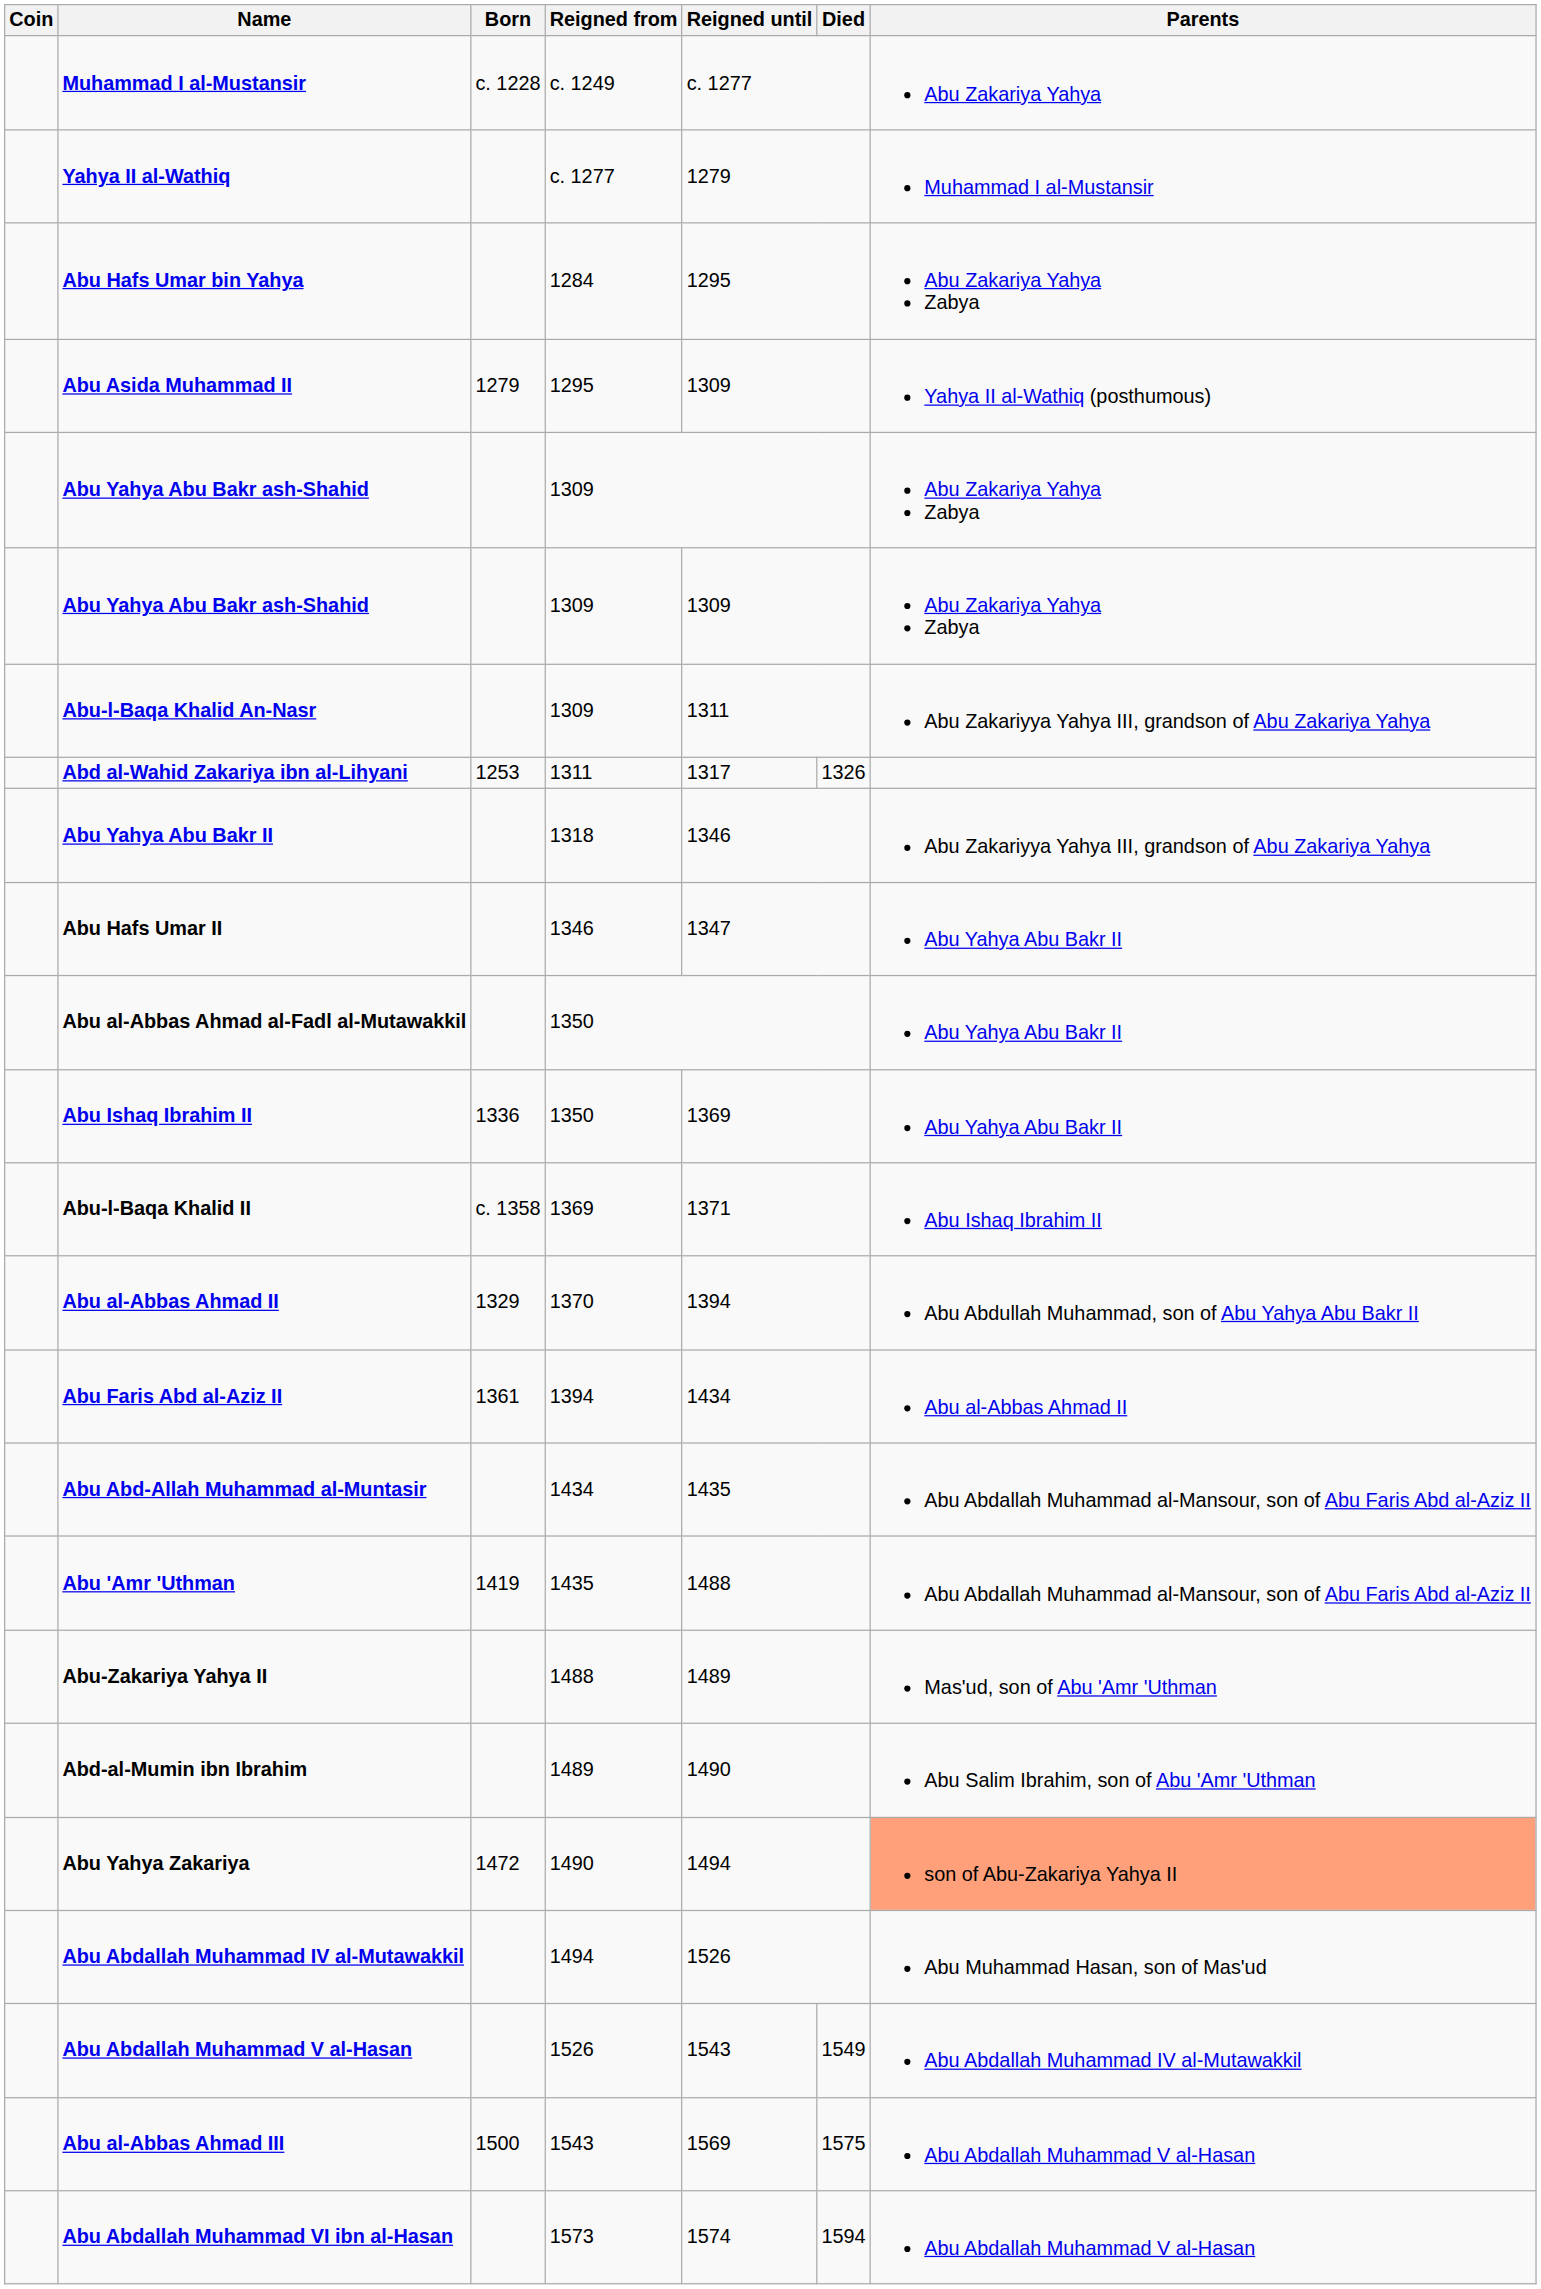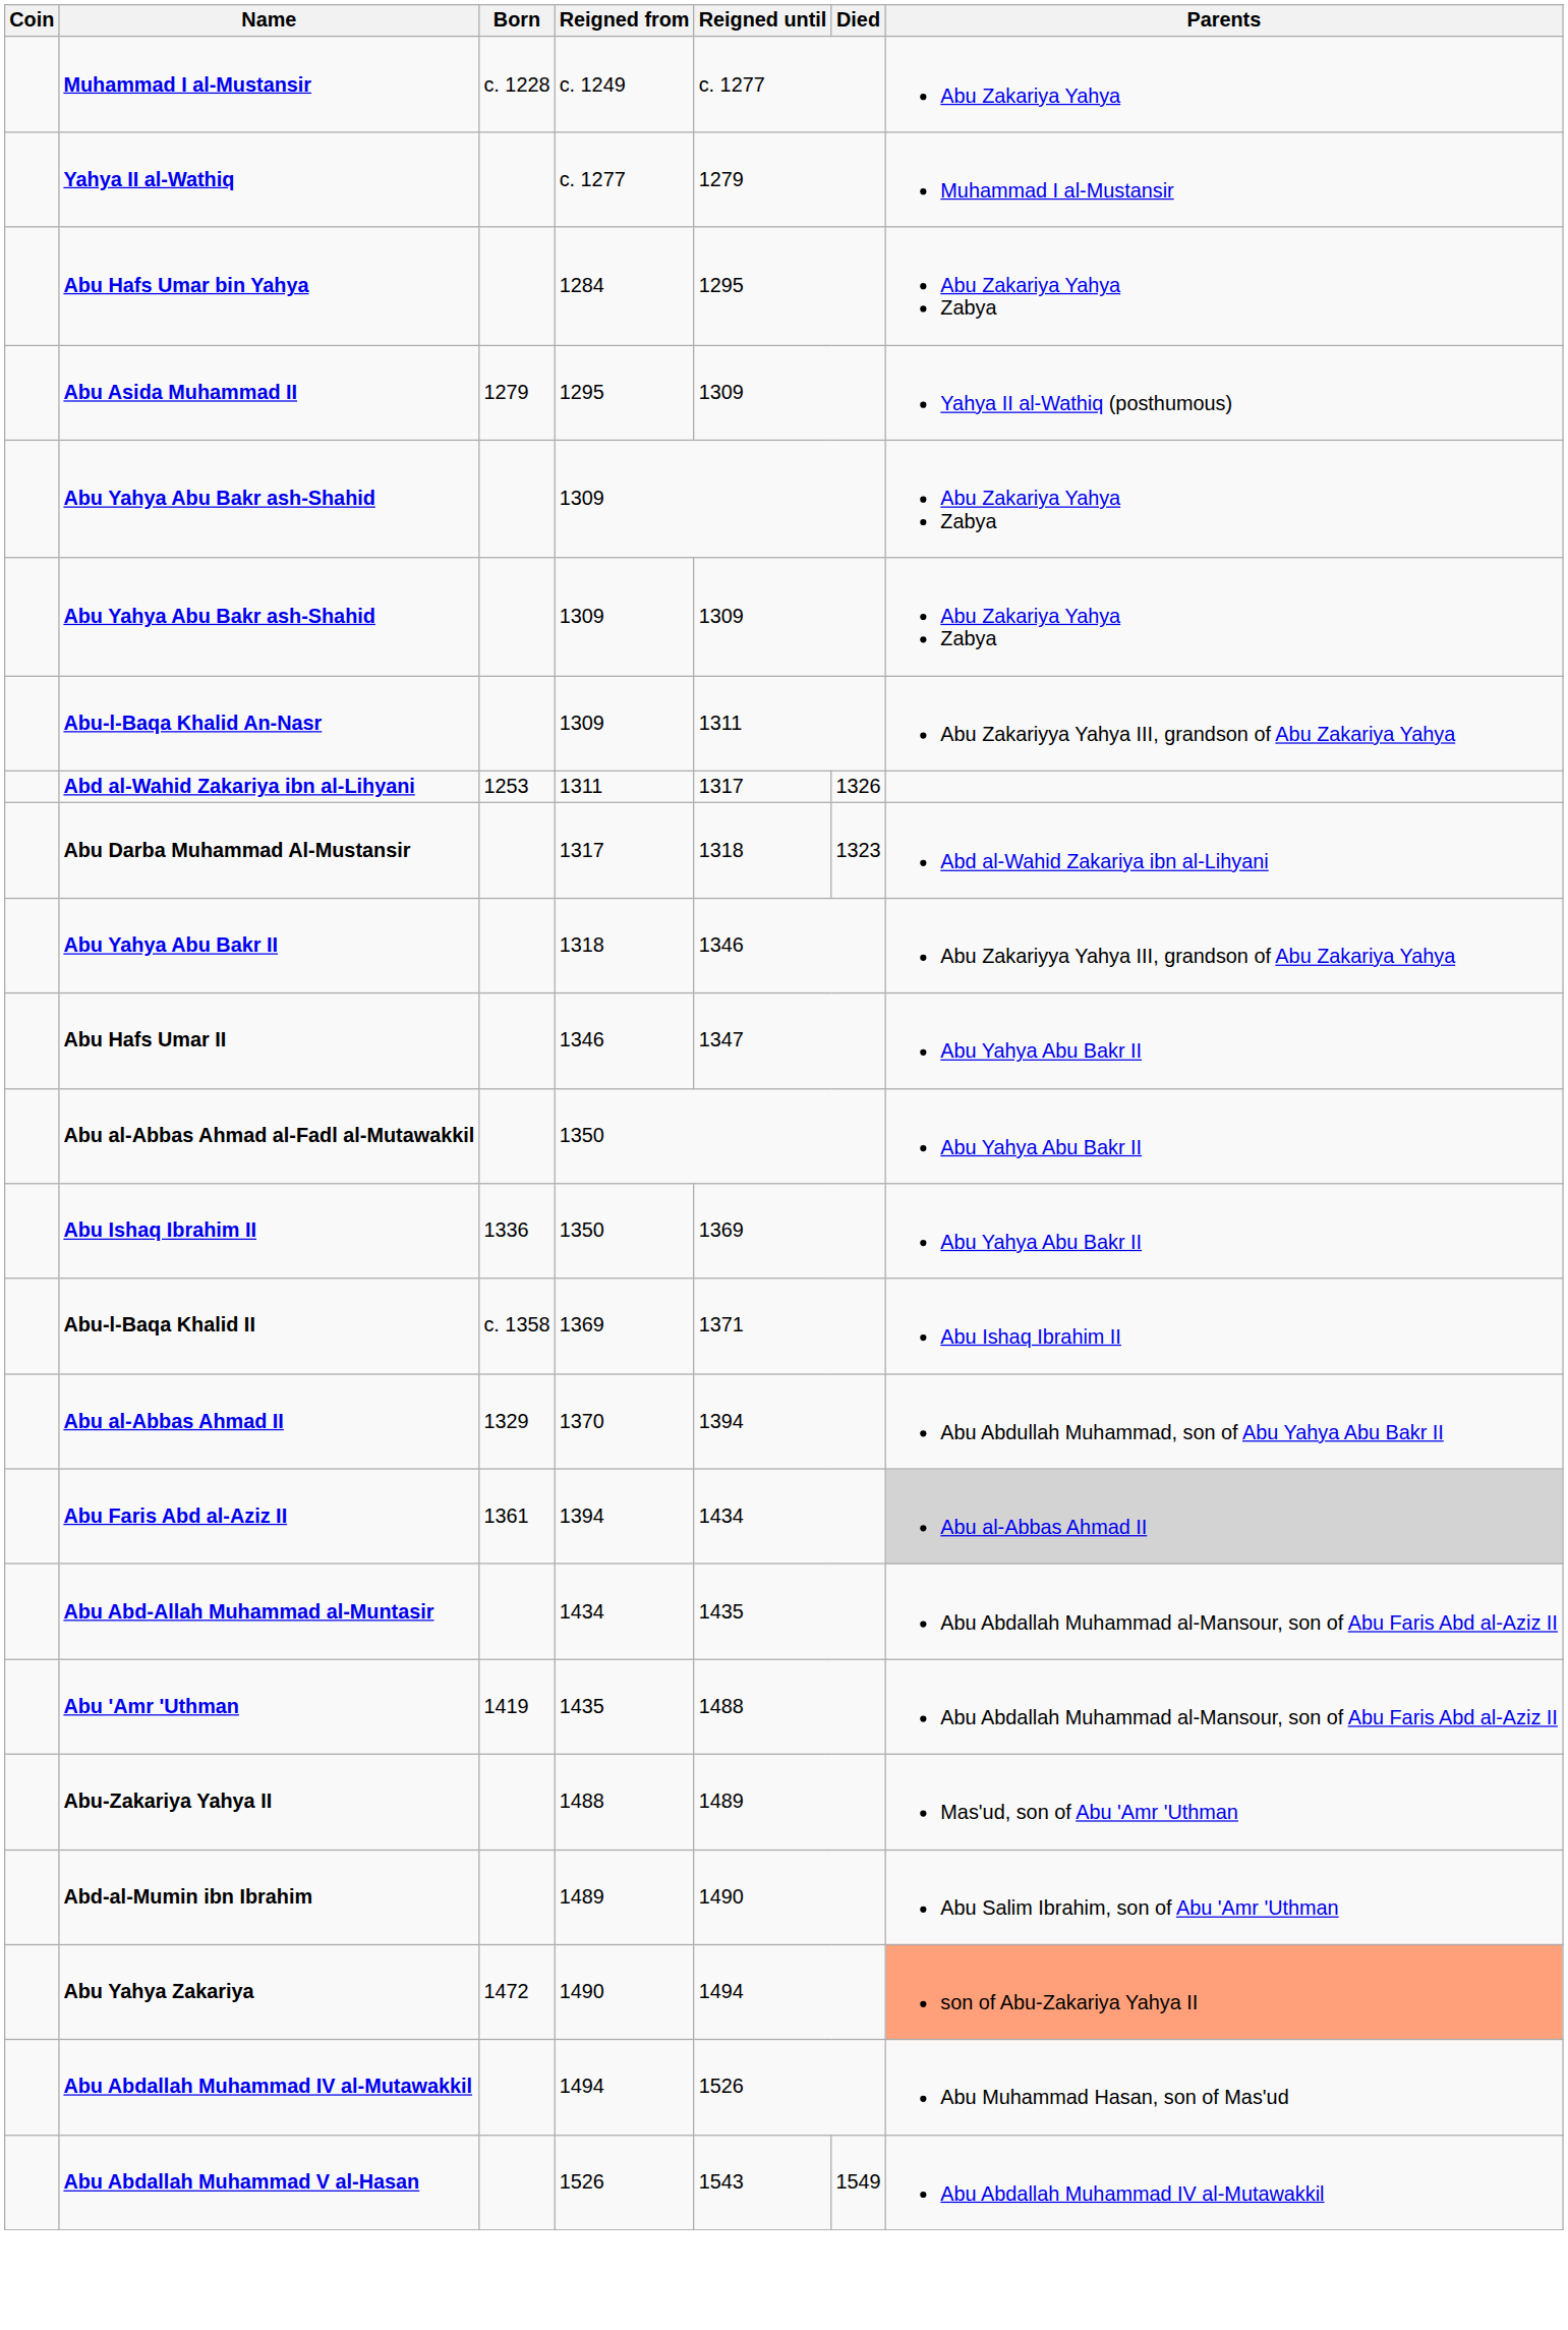+ row: Abu Darba Muhammad Al-Mustansir | 1317 | 1318 | 1323 | Abd al-Wahid Zakariya ibn al-Lihyani
Abu Faris Abd al-Aziz II | Parents: no background -> lightgrey background
- row: Abu al-Abbas Ahmad III | 1500 | 1543 | 1569 | 1575 | Abu Abdallah Muhammad V al-Hasan
- row: Abu Abdallah Muhammad VI ibn al-Hasan | 1573 | 1574 | 1594 | Abu Abdallah Muhammad V al-Hasan
